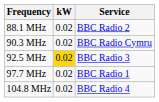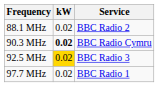90.3 MHz | kW: normal -> bold
- row: 104.8 MHz | 0.02 | BBC Radio 4
